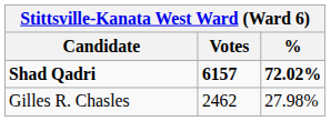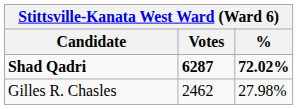Shad Qadri | Votes: 6157 -> 6287
